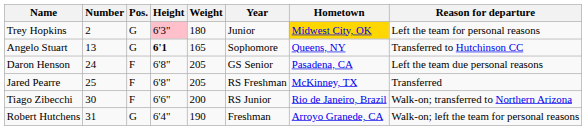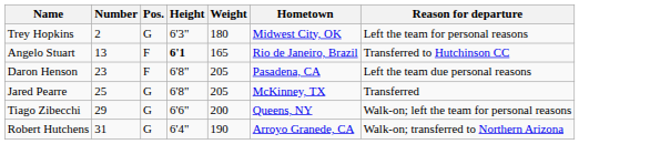- column: Year | Junior | Sophomore | GS Senior | RS Freshman | RS Junior | Freshman
Trey Hopkins | Height: pink background -> no background
Trey Hopkins | Hometown: gold background -> no background
Angelo Stuart | Pos.: G -> F
Angelo Stuart | Hometown: Queens, NY -> Rio de Janeiro, Brazil
Daron Henson | Number: 24 -> 23
Jared Pearre | Pos.: F -> G
Tiago Zibecchi | Number: 30 -> 29
Tiago Zibecchi | Pos.: F -> G
Tiago Zibecchi | Hometown: Rio de Janeiro, Brazil -> Queens, NY
Tiago Zibecchi | Reason for departure: Walk-on; transferred to Northern Arizona -> Walk-on; left the team for personal reasons
Robert Hutchens | Reason for departure: Walk-on; left the team for personal reasons -> Walk-on; transferred to Northern Arizona
